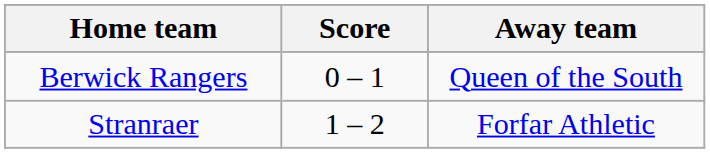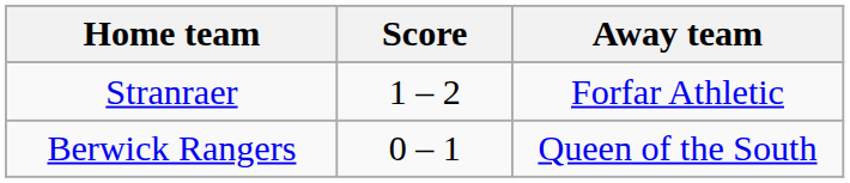rows swapped: Stranraer <-> Berwick Rangers
